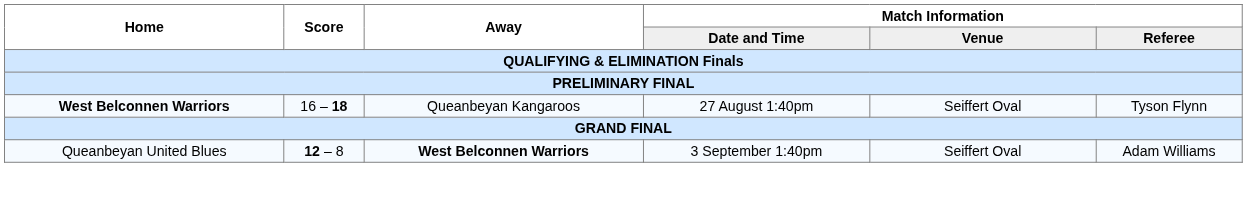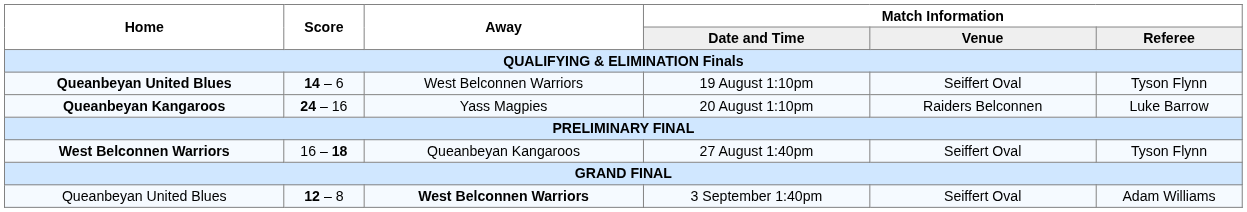+ row: Queanbeyan United Blues | 14 – 6 | West Belconnen Warriors | 19 August 1:10pm | Seiffert Oval | Tyson Flynn
+ row: Queanbeyan Kangaroos | 24 – 16 | Yass Magpies | 20 August 1:10pm | Raiders Belconnen | Luke Barrow
